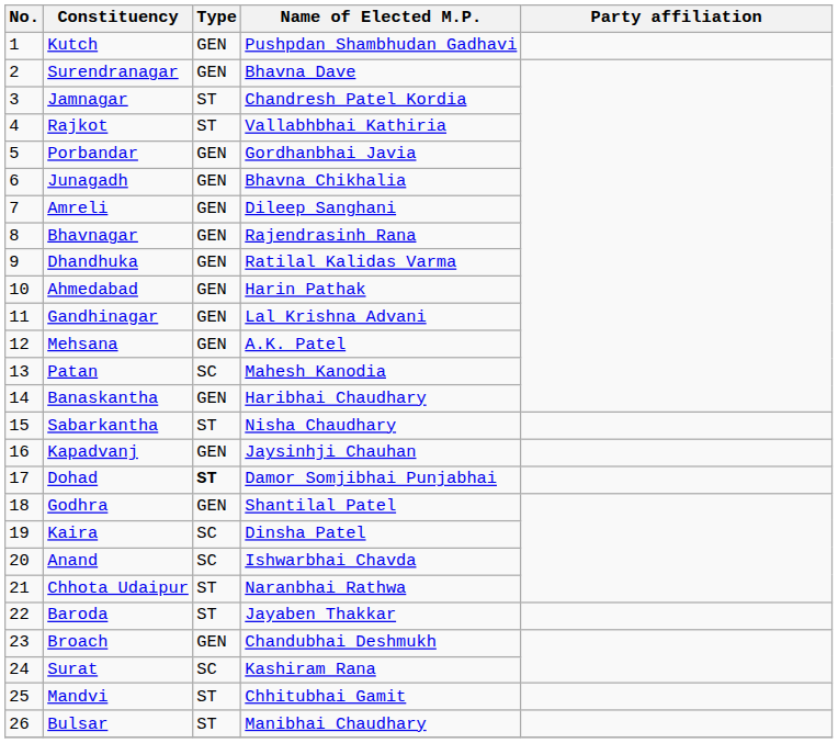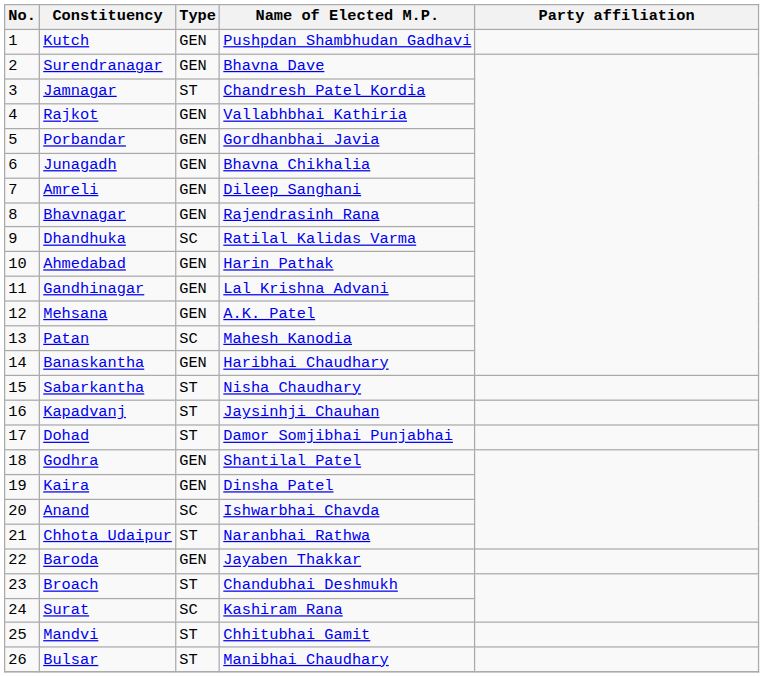Rajkot | Type: ST -> GEN
Dhandhuka | Type: GEN -> SC
Kapadvanj | Type: GEN -> ST
Dohad | Type: bold -> normal
Kaira | Type: SC -> GEN
Baroda | Type: ST -> GEN
Broach | Type: GEN -> ST
